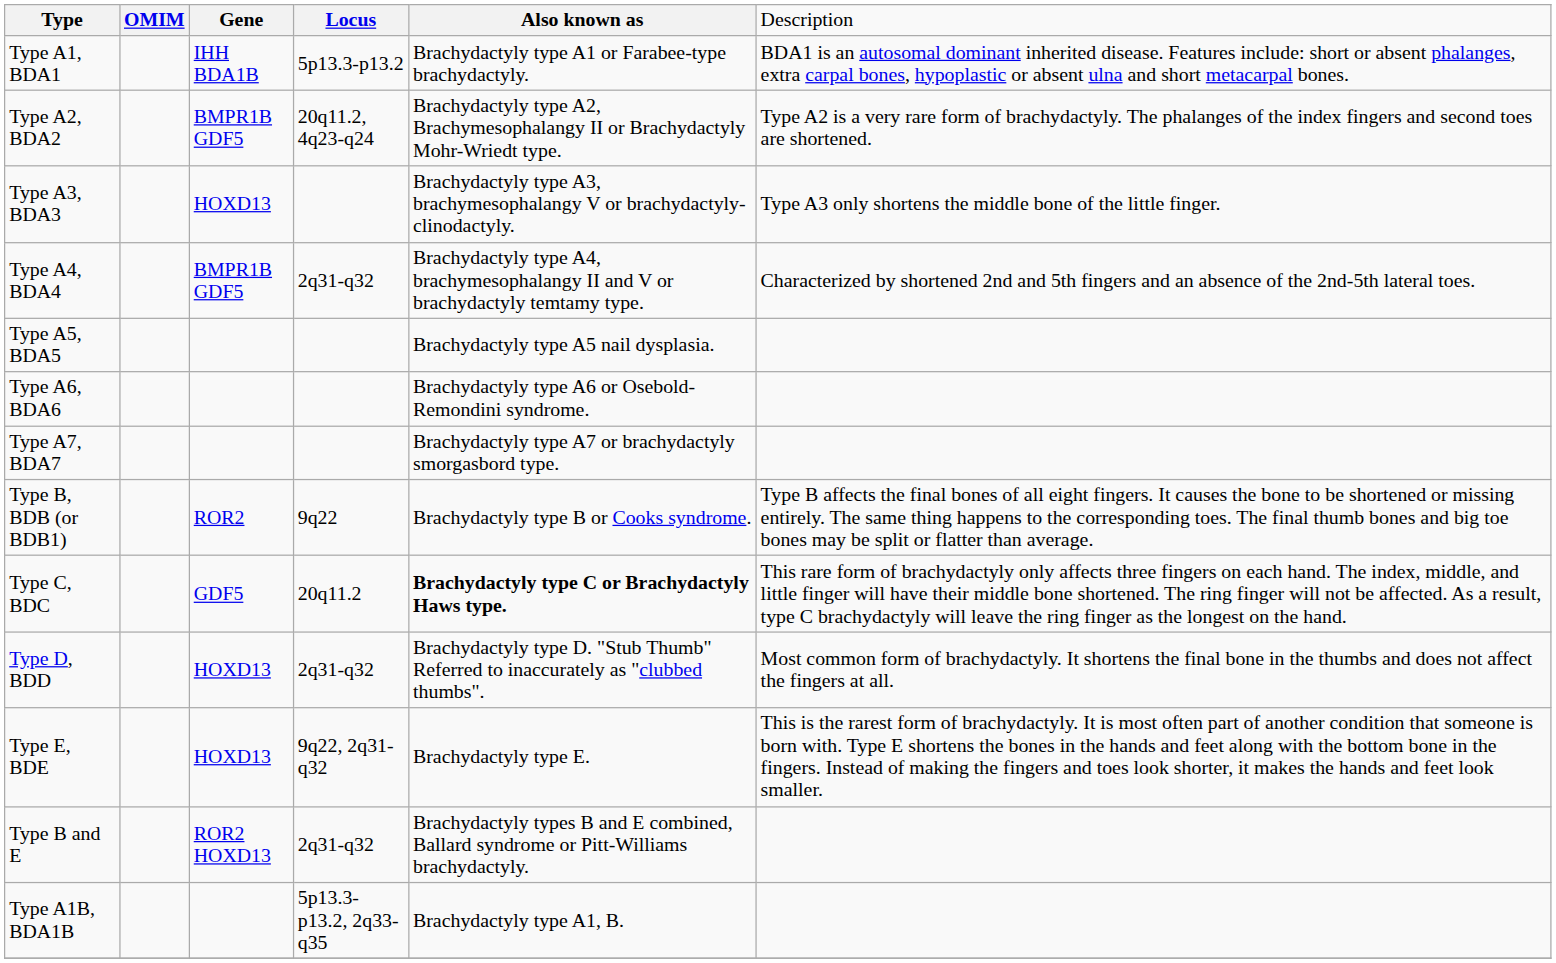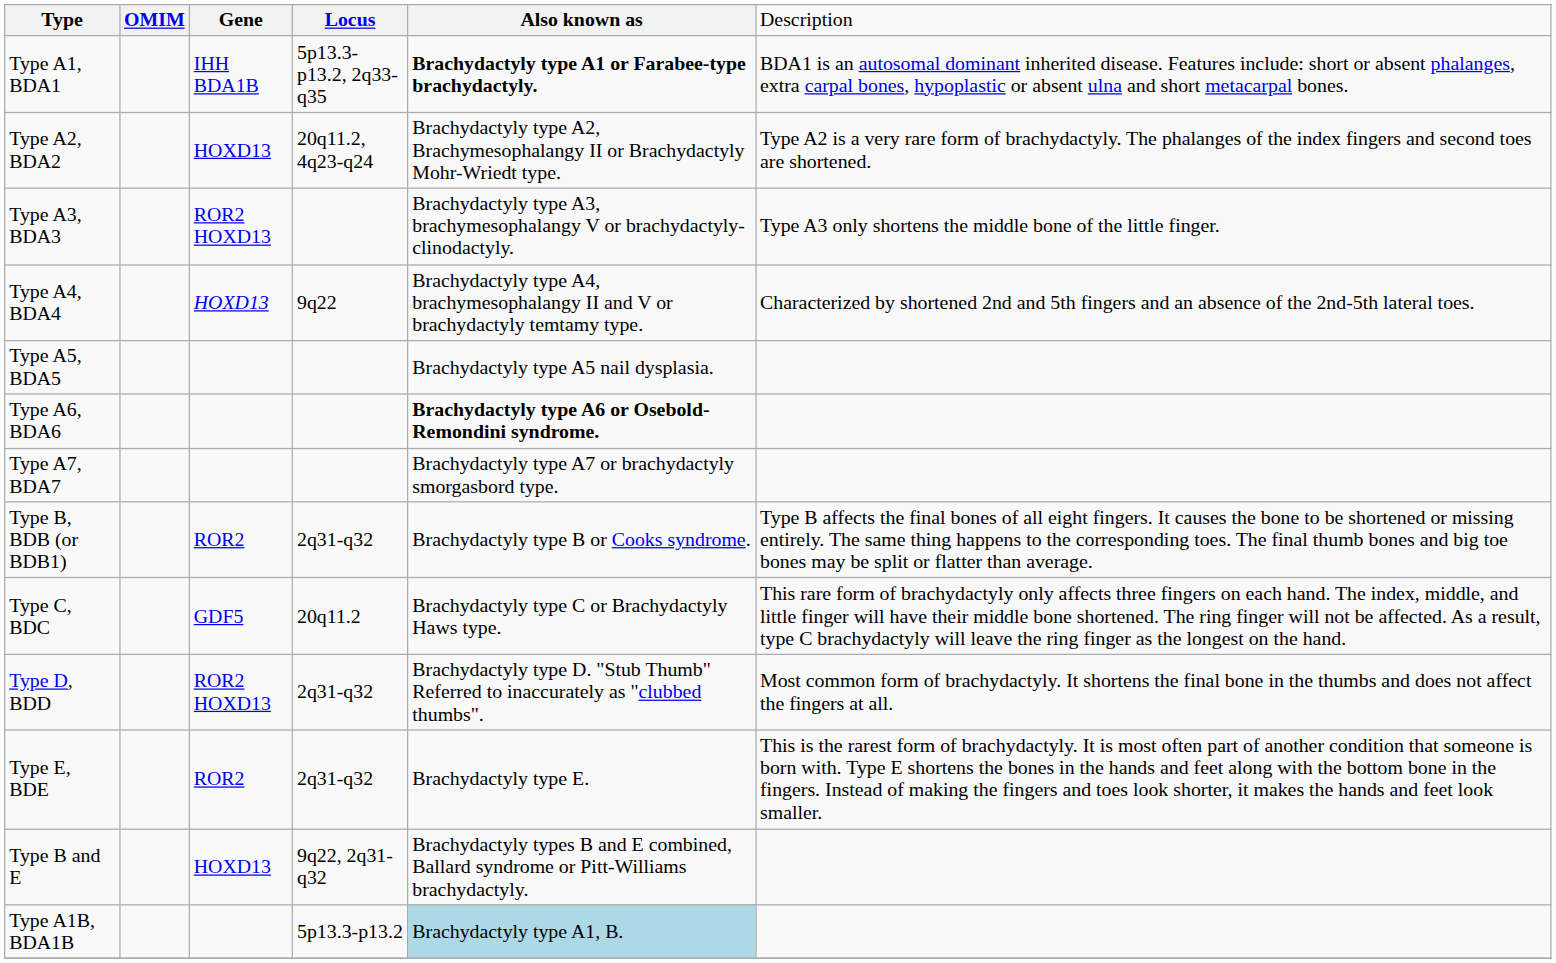Type A1, BDA1 | column 4: 5p13.3-p13.2 -> 5p13.3-p13.2, 2q33-q35
Type A1, BDA1 | column 5: normal -> bold
Type A2, BDA2 | column 3: BMPR1B GDF5 -> HOXD13
Type A3, BDA3 | column 3: HOXD13 -> ROR2 HOXD13
Type A4, BDA4 | column 3: BMPR1B GDF5 -> HOXD13
Type A4, BDA4 | column 4: 2q31-q32 -> 9q22
Type A6, BDA6 | column 5: normal -> bold
Type B, BDB (or BDB1) | column 4: 9q22 -> 2q31-q32
Type C, BDC | column 5: bold -> normal
Type D, BDD | column 3: HOXD13 -> ROR2 HOXD13
Type E, BDE | column 3: HOXD13 -> ROR2
Type E, BDE | column 4: 9q22, 2q31-q32 -> 2q31-q32
Type B and E | column 3: ROR2 HOXD13 -> HOXD13
Type B and E | column 4: 2q31-q32 -> 9q22, 2q31-q32
Type A1B, BDA1B | column 4: 5p13.3-p13.2, 2q33-q35 -> 5p13.3-p13.2
Type A1B, BDA1B | column 5: no background -> lightblue background
